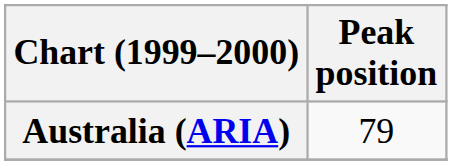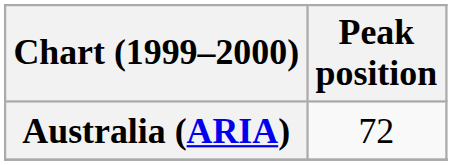Australia (ARIA) | Peak position: 79 -> 72
